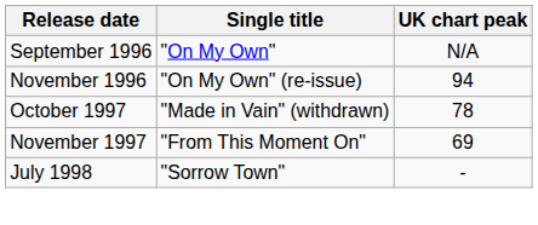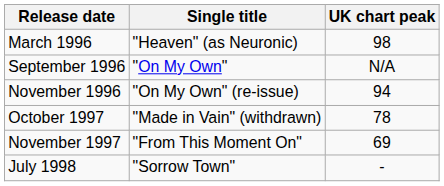+ row: March 1996 | "Heaven" (as Neuronic) | 98
